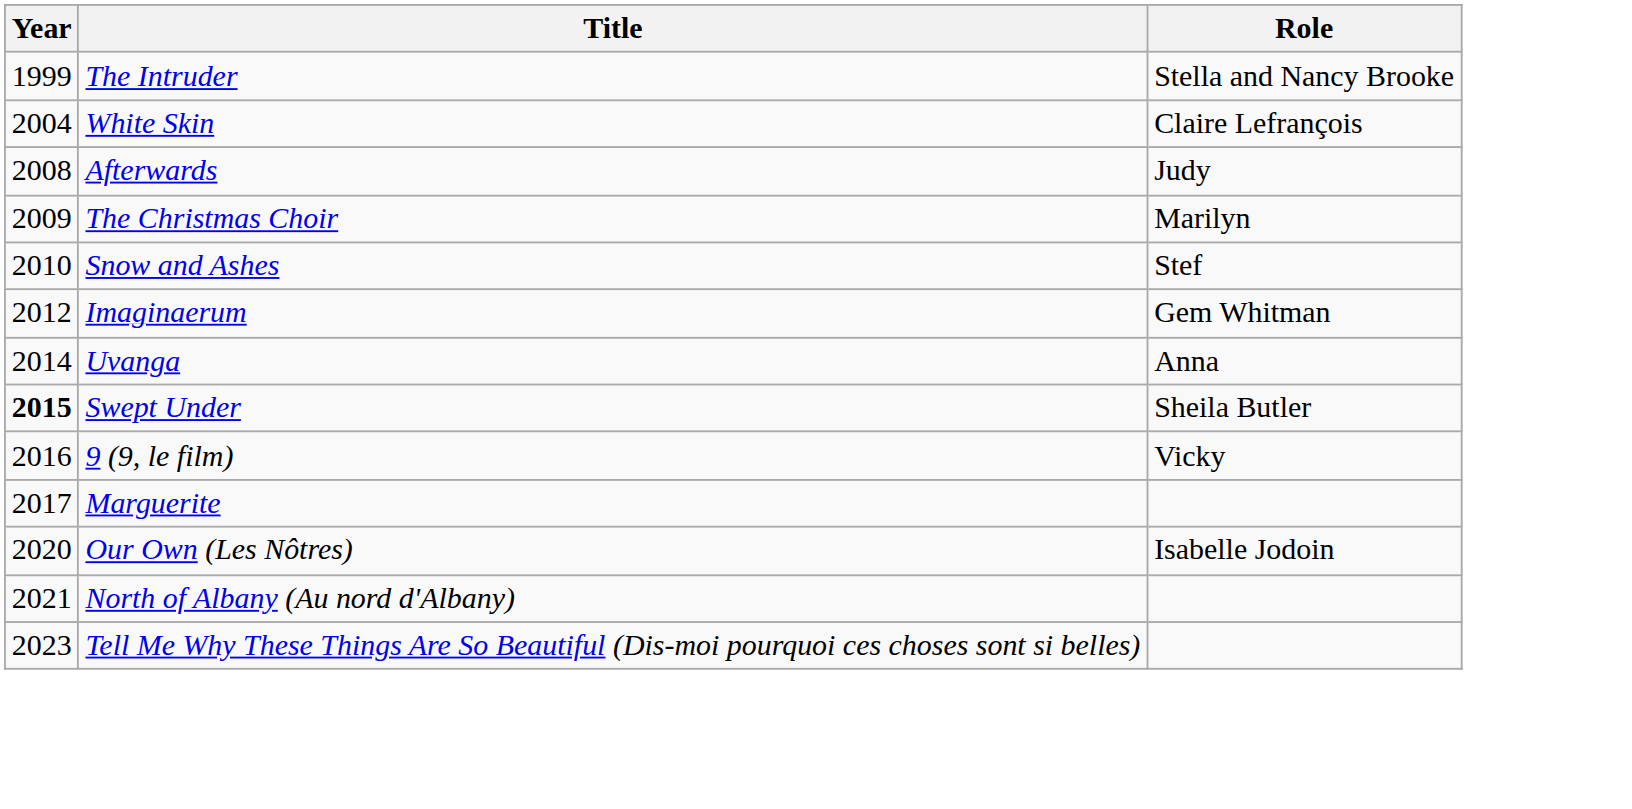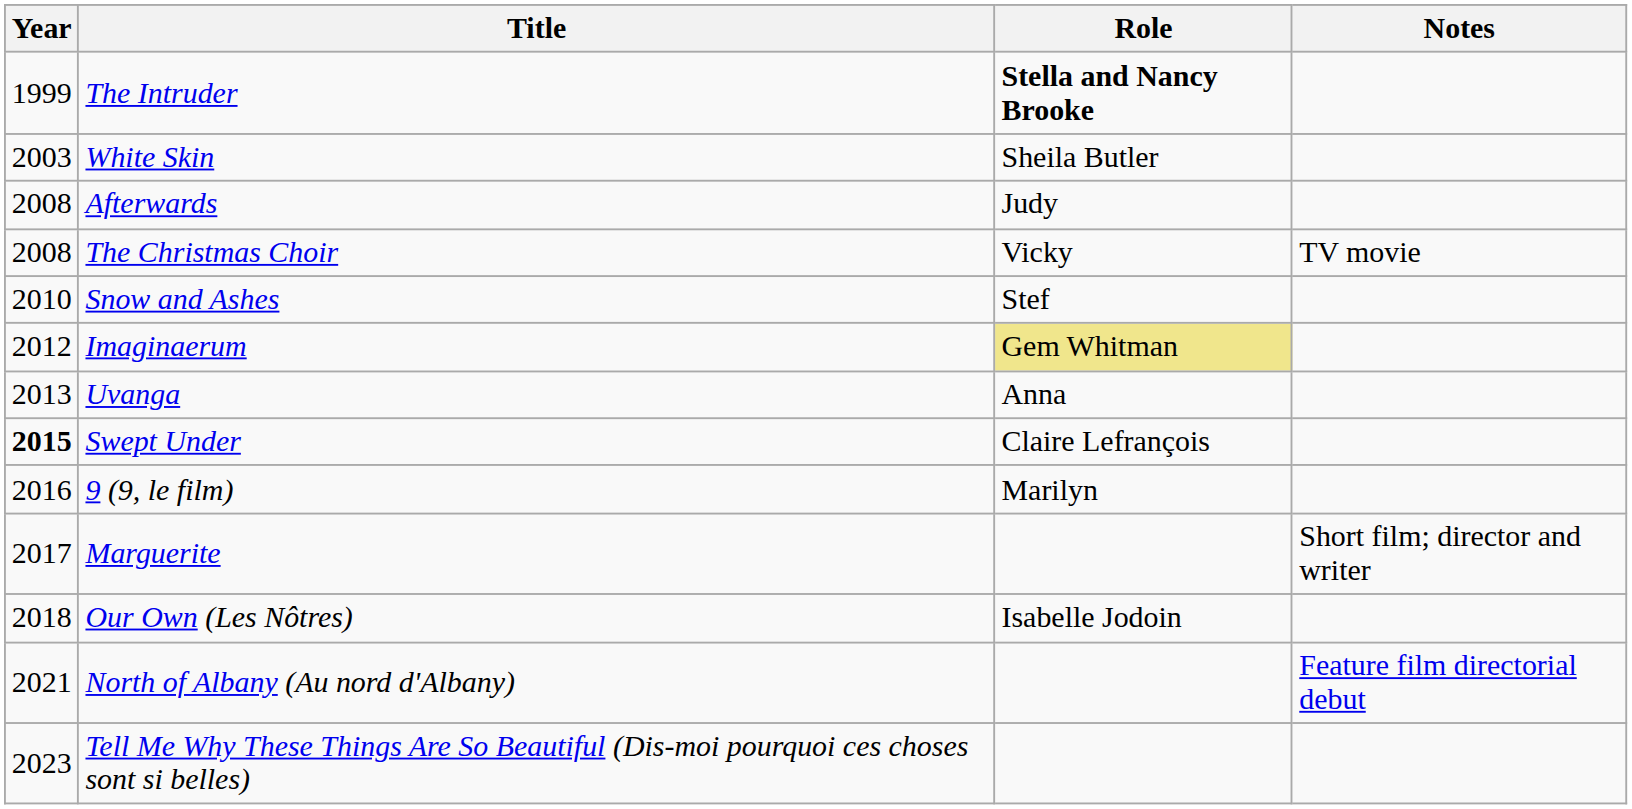+ column: Notes | TV movie | Short film; director and writer | Feature film directorial debut
The Intruder | Role: normal -> bold
White Skin | Year: 2004 -> 2003
White Skin | Role: Claire Lefrançois -> Sheila Butler
The Christmas Choir | Year: 2009 -> 2008
The Christmas Choir | Role: Marilyn -> Vicky
Imaginaerum | Role: no background -> khaki background
Uvanga | Year: 2014 -> 2013
Swept Under | Role: Sheila Butler -> Claire Lefrançois
9 (9, le film) | Role: Vicky -> Marilyn
Our Own (Les Nôtres) | Year: 2020 -> 2018
